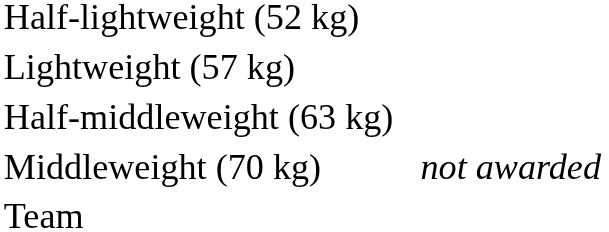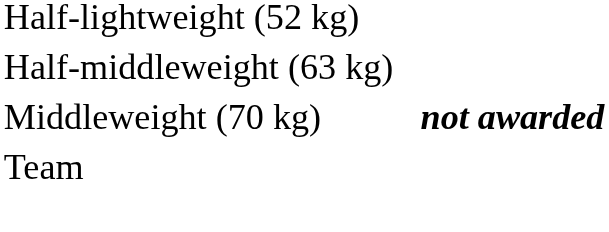- row: Lightweight (57 kg)
Middleweight (70 kg) | column 4: normal -> bold
